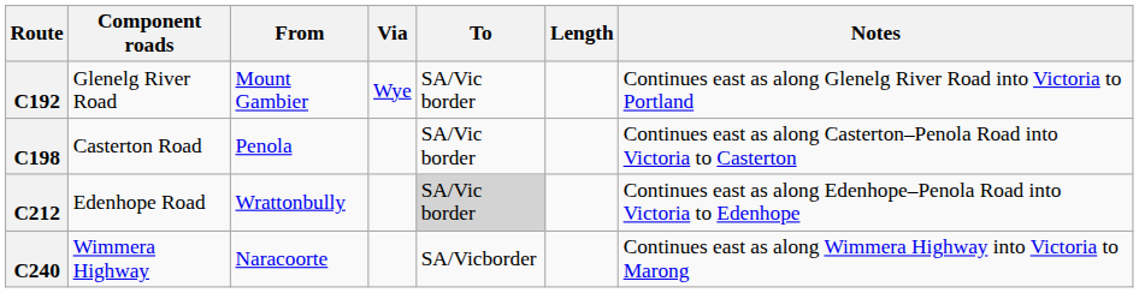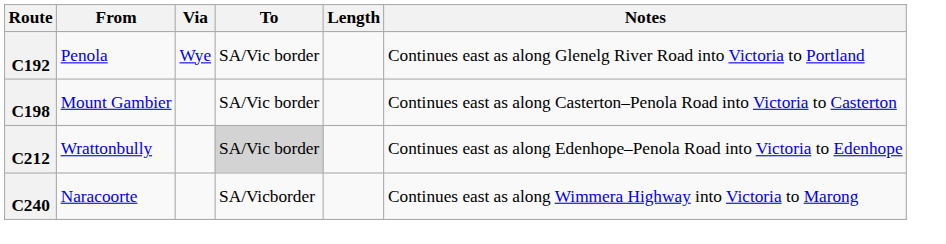- column: Component roads | Glenelg River Road | Casterton Road | Edenhope Road | Wimmera Highway
C192 | From: Mount Gambier -> Penola
C198 | From: Penola -> Mount Gambier
